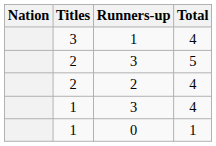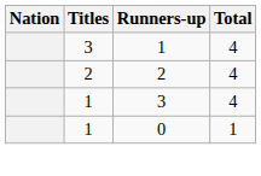- row: 2 | 3 | 5
